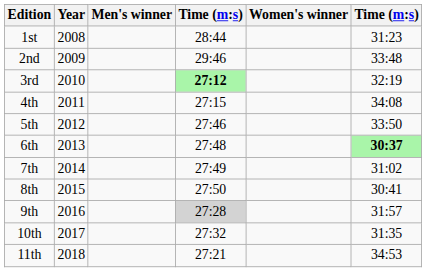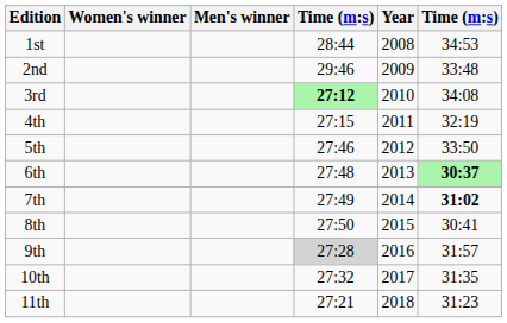columns swapped: Year <-> Women's winner
1st | column 6: 31:23 -> 34:53
3rd | column 6: 32:19 -> 34:08
4th | column 6: 34:08 -> 32:19
7th | column 6: normal -> bold
11th | column 6: 34:53 -> 31:23
